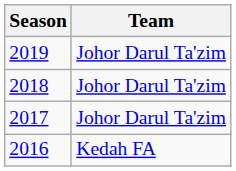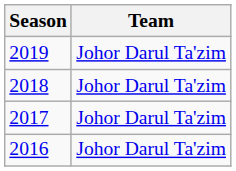2016 | Team: Kedah FA -> Johor Darul Ta'zim
